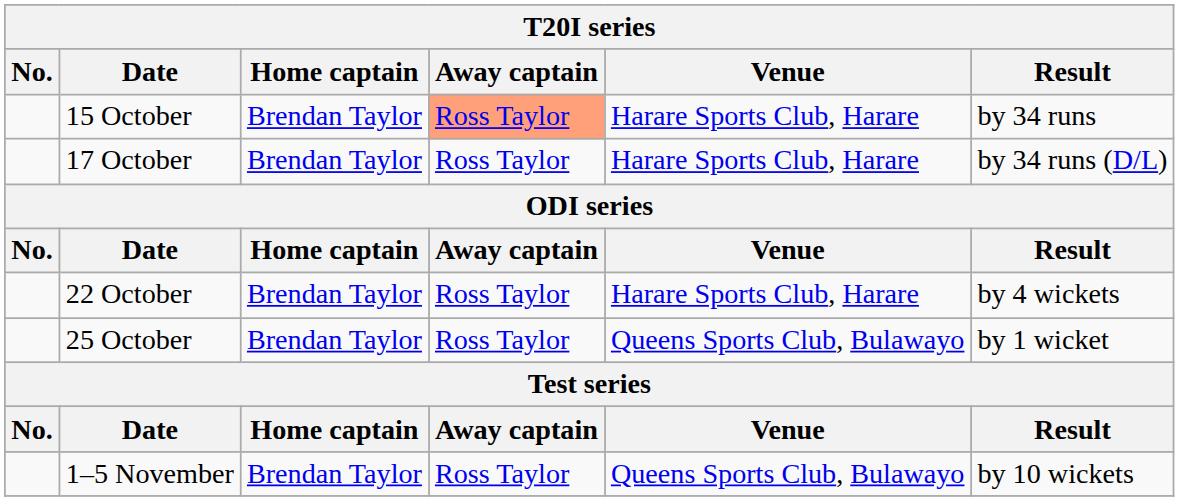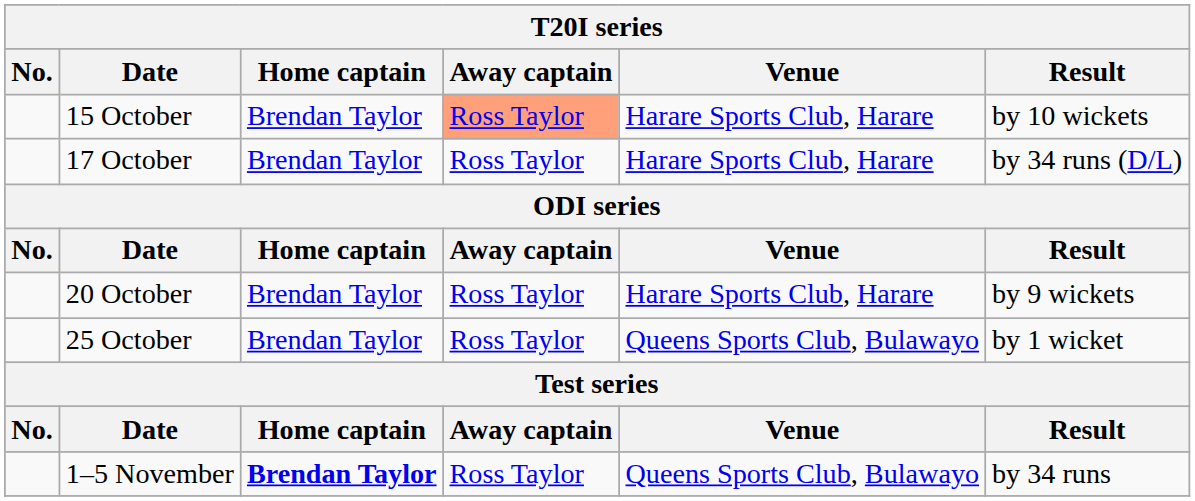15 October | Result: by 34 runs -> by 10 wickets
+ row: 20 October | Brendan Taylor | Ross Taylor | Harare Sports Club, Harare | by 9 wickets
- row: 22 October | Brendan Taylor | Ross Taylor | Harare Sports Club, Harare | by 4 wickets
1–5 November | Home captain: normal -> bold
1–5 November | Result: by 10 wickets -> by 34 runs
